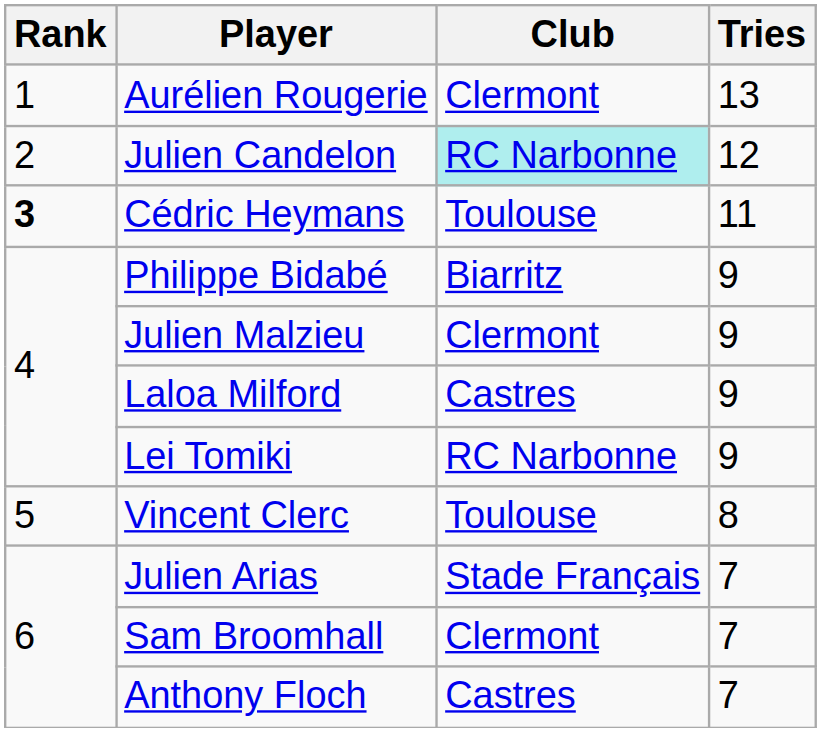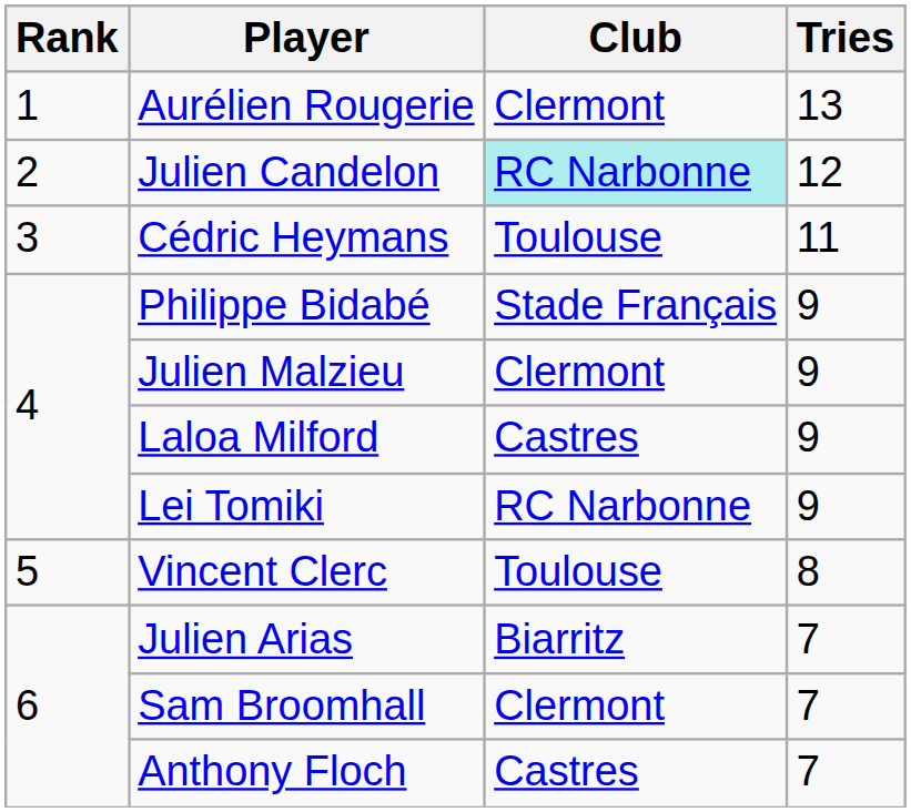Cédric Heymans | Rank: bold -> normal
Philippe Bidabé | Club: Biarritz -> Stade Français
Julien Arias | Club: Stade Français -> Biarritz
